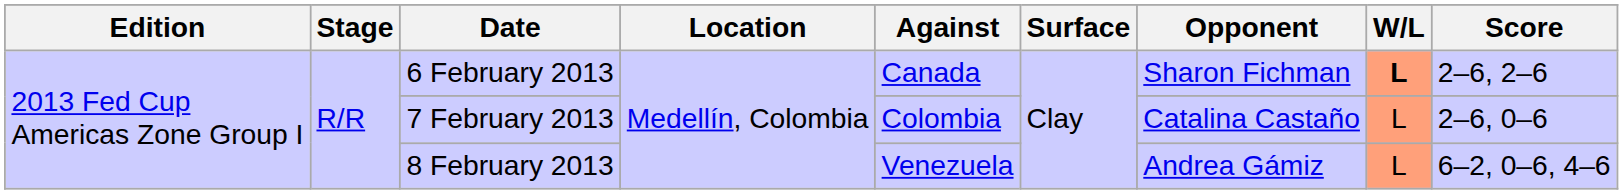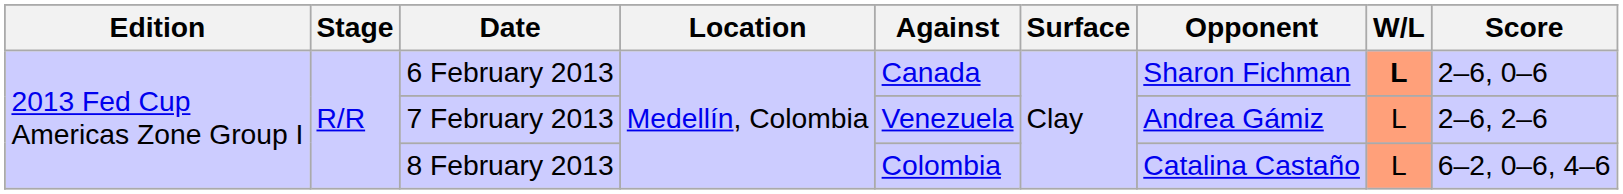6 February 2013 | Score: 2–6, 2–6 -> 2–6, 0–6
7 February 2013 | Against: Colombia -> Venezuela
7 February 2013 | Opponent: Catalina Castaño -> Andrea Gámiz
7 February 2013 | Score: 2–6, 0–6 -> 2–6, 2–6
8 February 2013 | Against: Venezuela -> Colombia
8 February 2013 | Opponent: Andrea Gámiz -> Catalina Castaño
